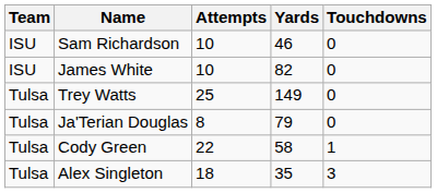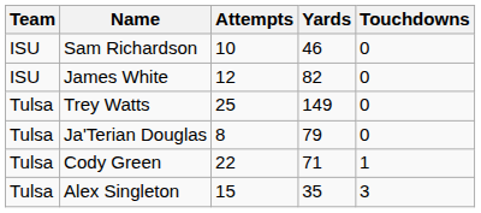James White | Attempts: 10 -> 12
Cody Green | Yards: 58 -> 71
Alex Singleton | Attempts: 18 -> 15
